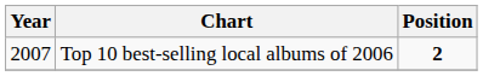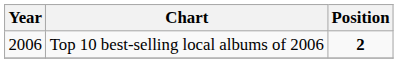Top 10 best-selling local albums of 2006 | Year: 2007 -> 2006
